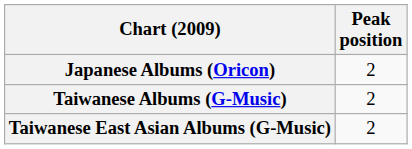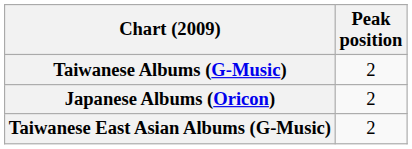rows swapped: Japanese Albums (Oricon) <-> Taiwanese Albums (G-Music)
